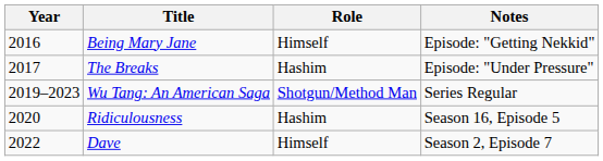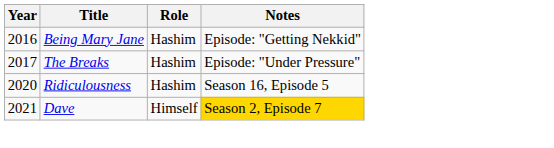Being Mary Jane | Role: Himself -> Hashim
- row: 2019–2023 | Wu Tang: An American Saga | Shotgun/Method Man | Series Regular
Dave | Year: 2022 -> 2021
Dave | Notes: no background -> gold background
